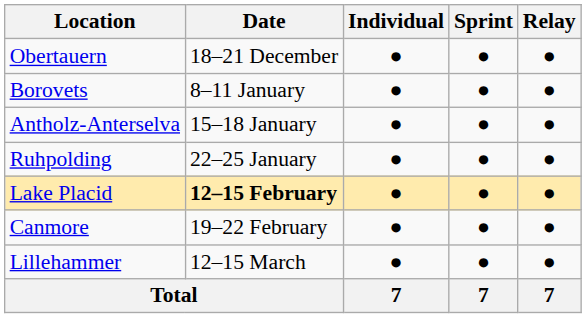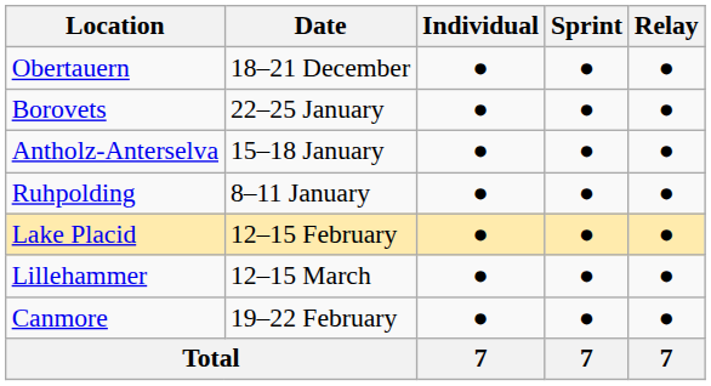Borovets | Date: 8–11 January -> 22–25 January
Ruhpolding | Date: 22–25 January -> 8–11 January
Lake Placid | Date: bold -> normal
rows swapped: Canmore <-> Lillehammer
